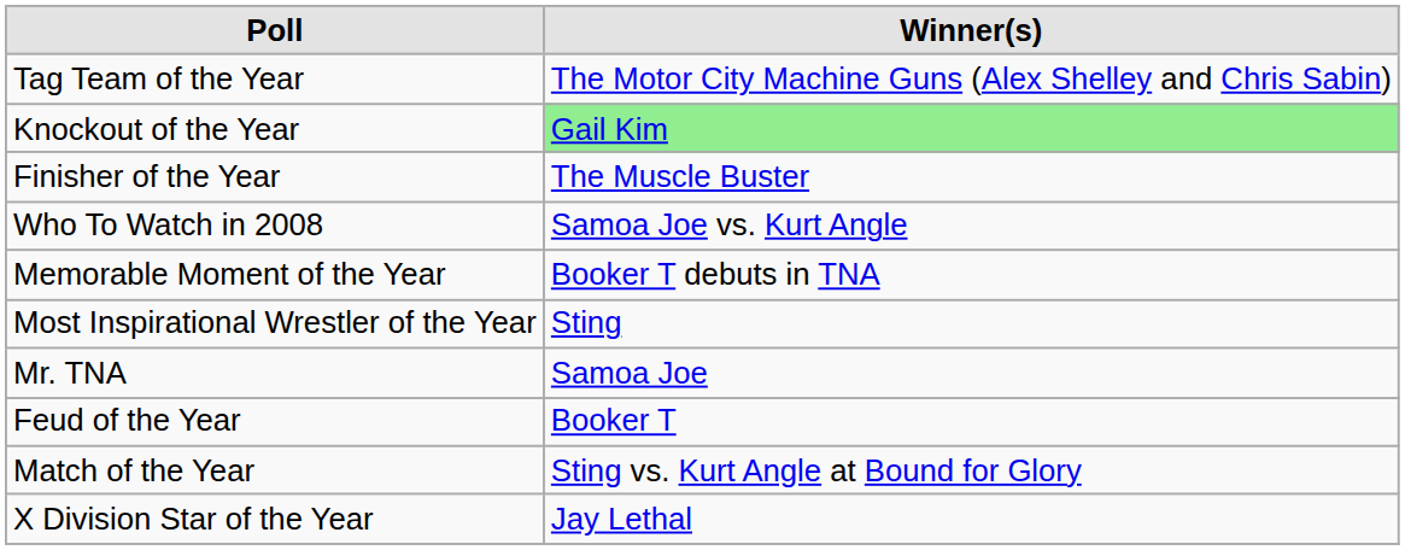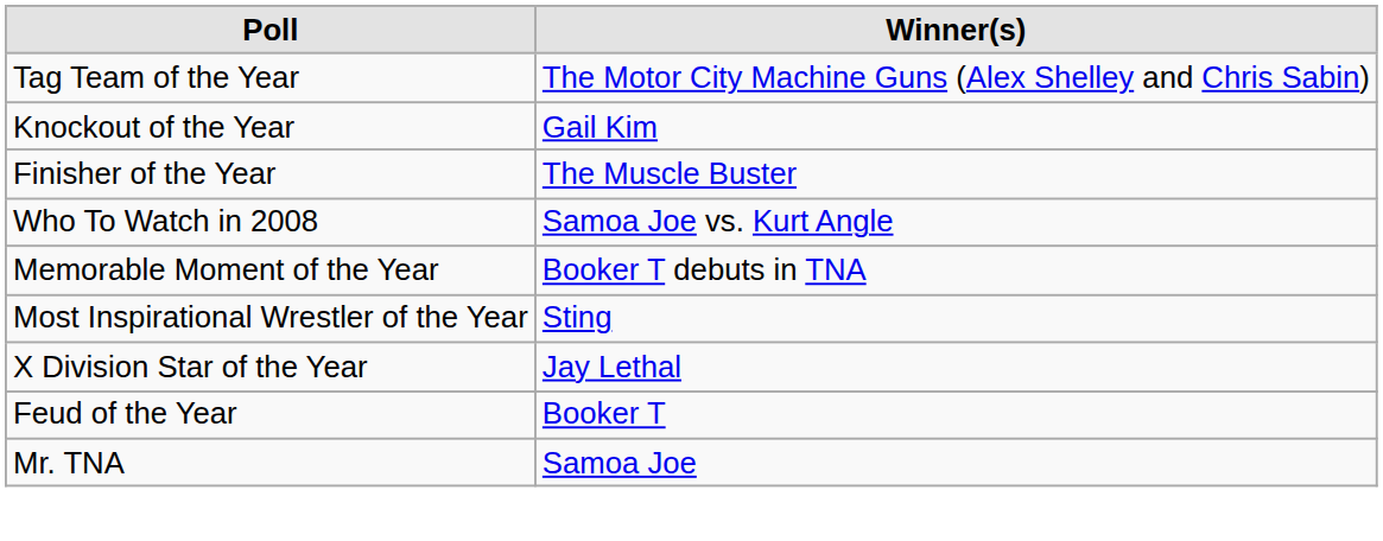Knockout of the Year | Winner(s): lightgreen background -> no background
rows swapped: X Division Star of the Year <-> Mr. TNA
- row: Match of the Year | Sting vs. Kurt Angle at Bound for Glory
